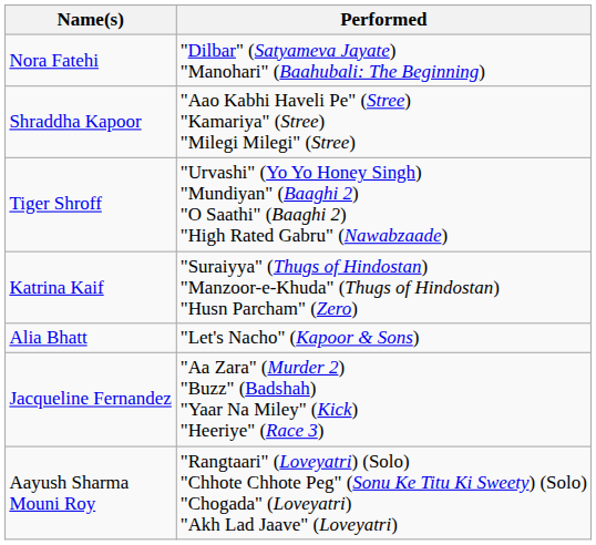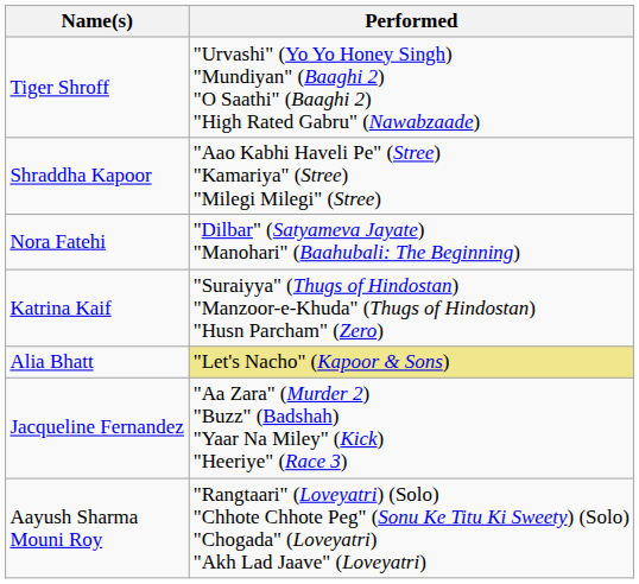rows swapped: Nora Fatehi <-> Tiger Shroff
Alia Bhatt | Performed: no background -> khaki background
